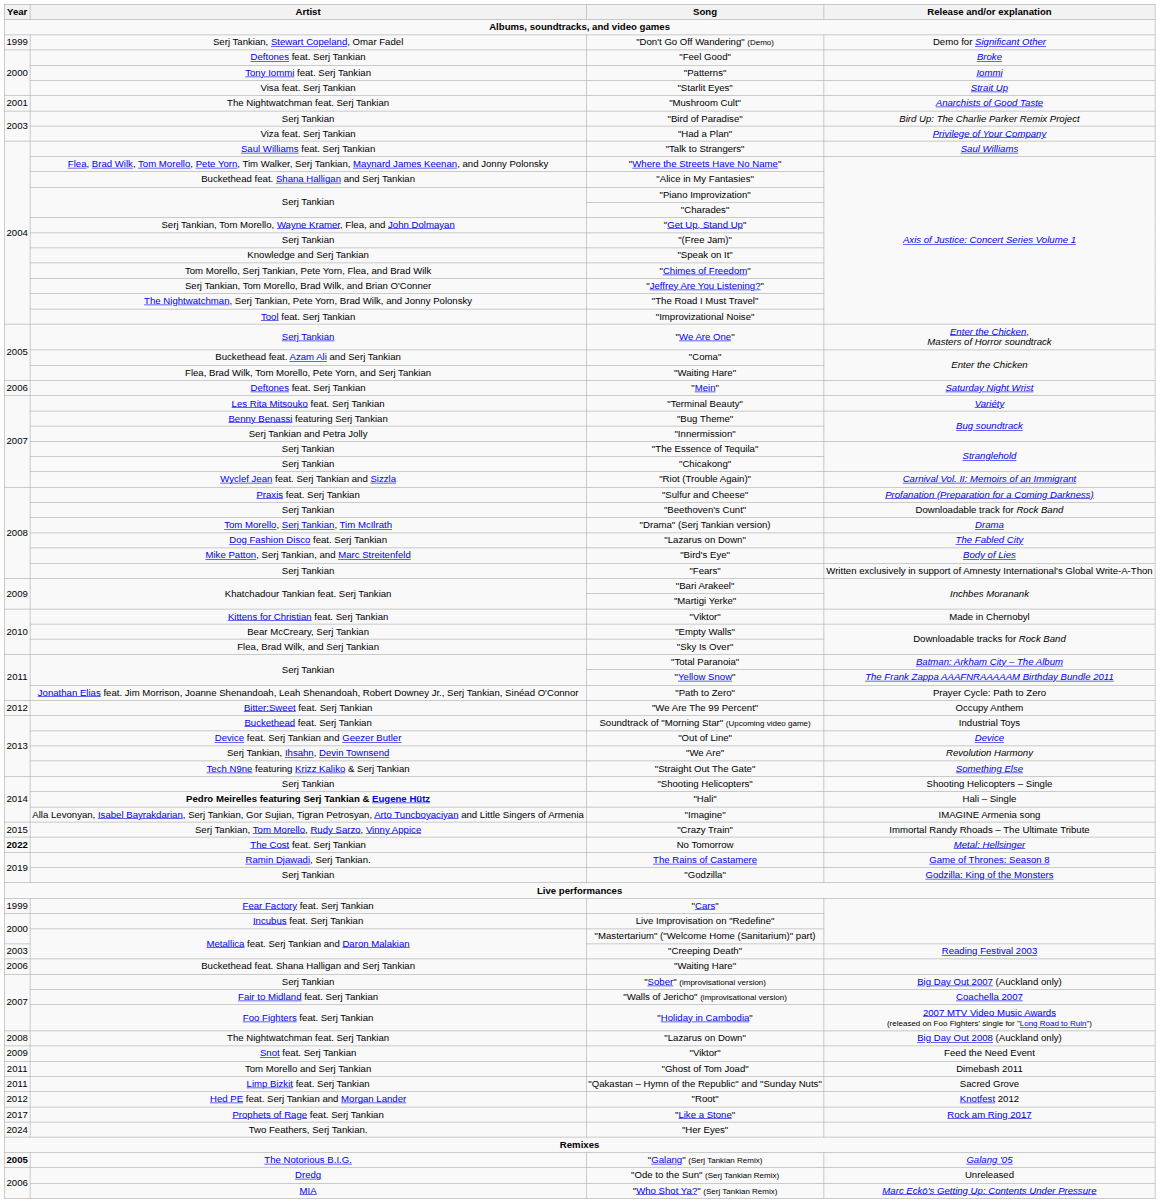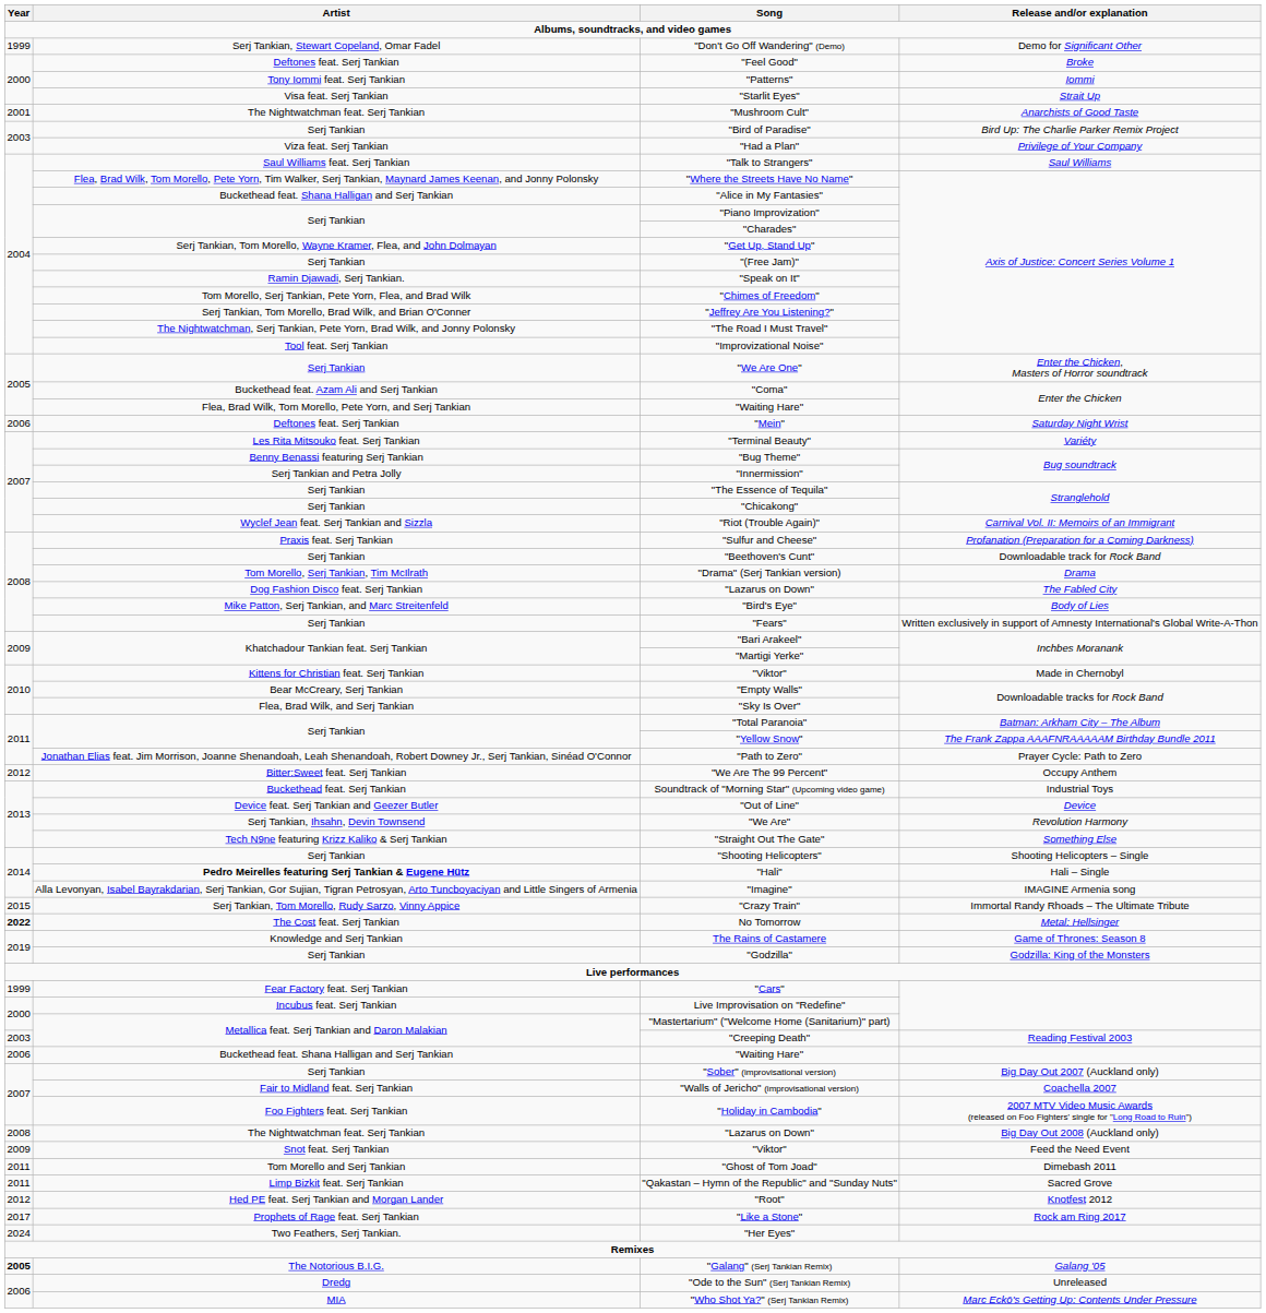"Speak on It" | Artist: Knowledge and Serj Tankian -> Ramin Djawadi, Serj Tankian.
The Rains of Castamere | Artist: Ramin Djawadi, Serj Tankian. -> Knowledge and Serj Tankian
